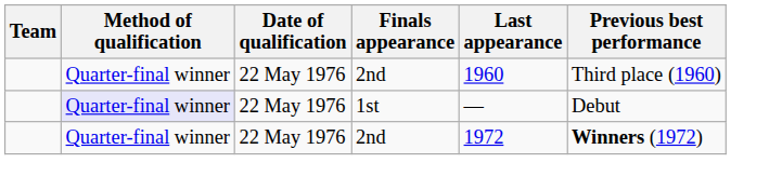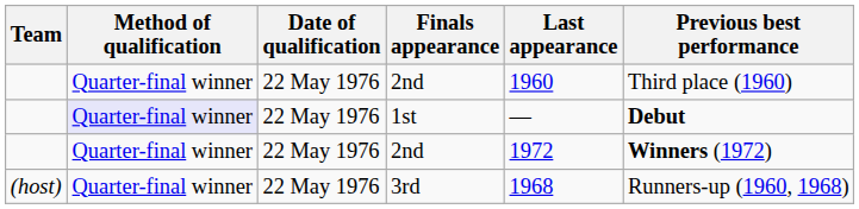1st | Previous best performance: normal -> bold
+ row: (host) | Quarter-final winner | 22 May 1976 | 3rd | 1968 | Runners-up (1960, 1968)
